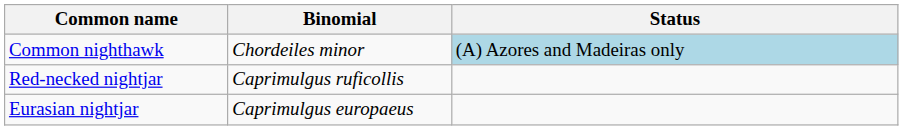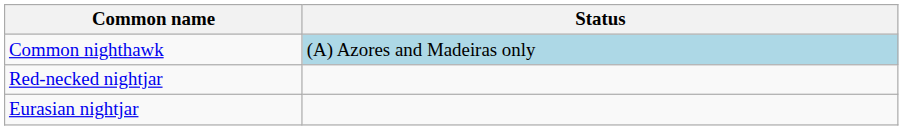- column: Binomial | Chordeiles minor | Caprimulgus ruficollis | Caprimulgus europaeus
